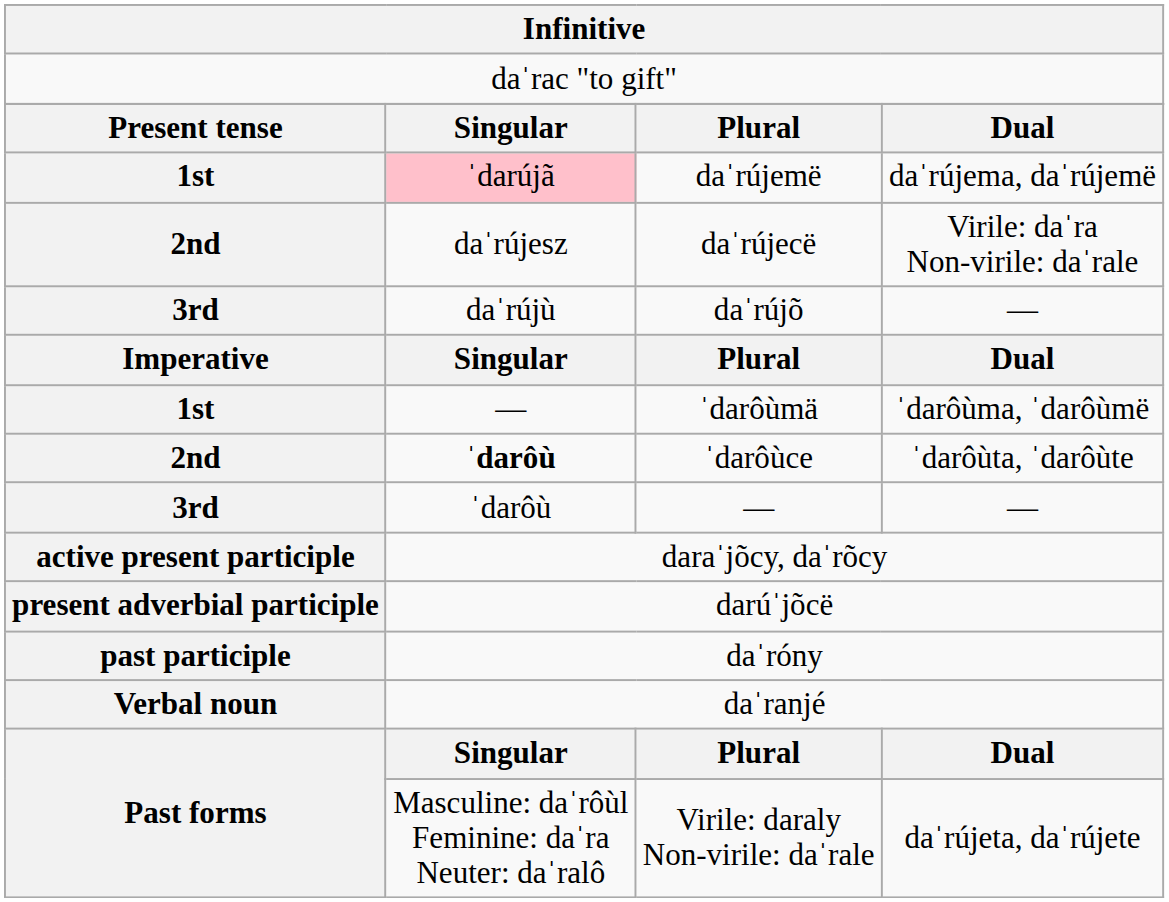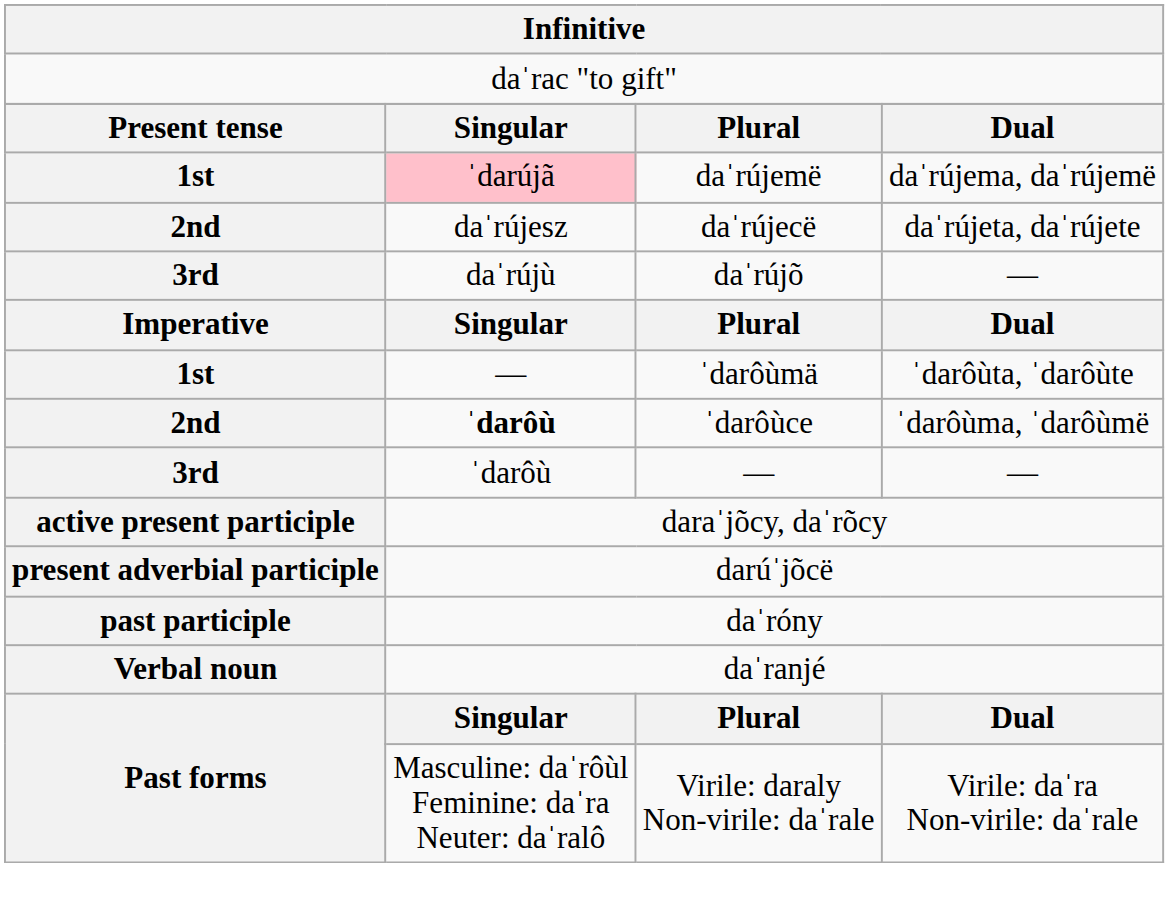daˈrújecë | column 4: Virile: daˈra Non-virile: daˈrale -> daˈrújeta, daˈrújete
ˈdarôùmä | column 4: ˈdarôùma, ˈdarôùmë -> ˈdarôùta, ˈdarôùte
ˈdarôùce | column 4: ˈdarôùta, ˈdarôùte -> ˈdarôùma, ˈdarôùmë
Virile: daraly Non-virile: daˈrale | column 4: daˈrújeta, daˈrújete -> Virile: daˈra Non-virile: daˈrale
